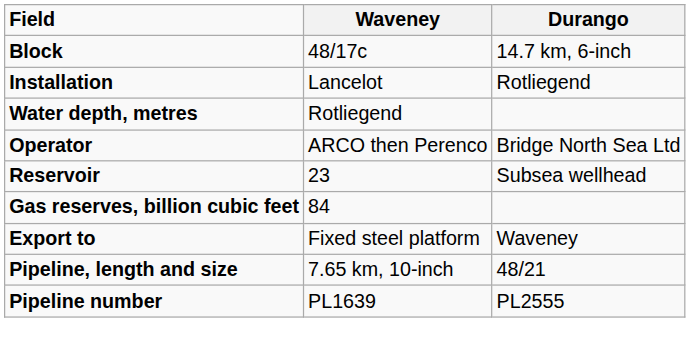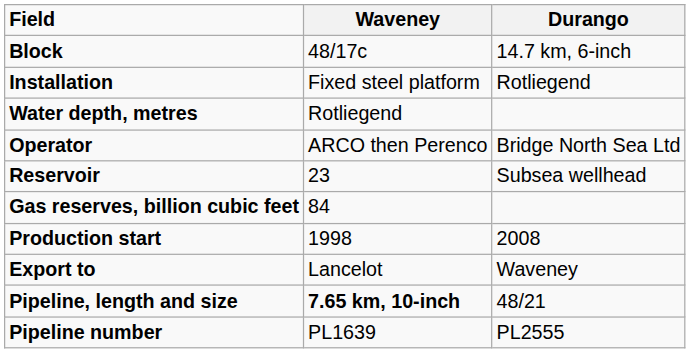Installation | Waveney: Lancelot -> Fixed steel platform
+ row: Production start | 1998 | 2008
Export to | Waveney: Fixed steel platform -> Lancelot
Pipeline, length and size | Waveney: normal -> bold
